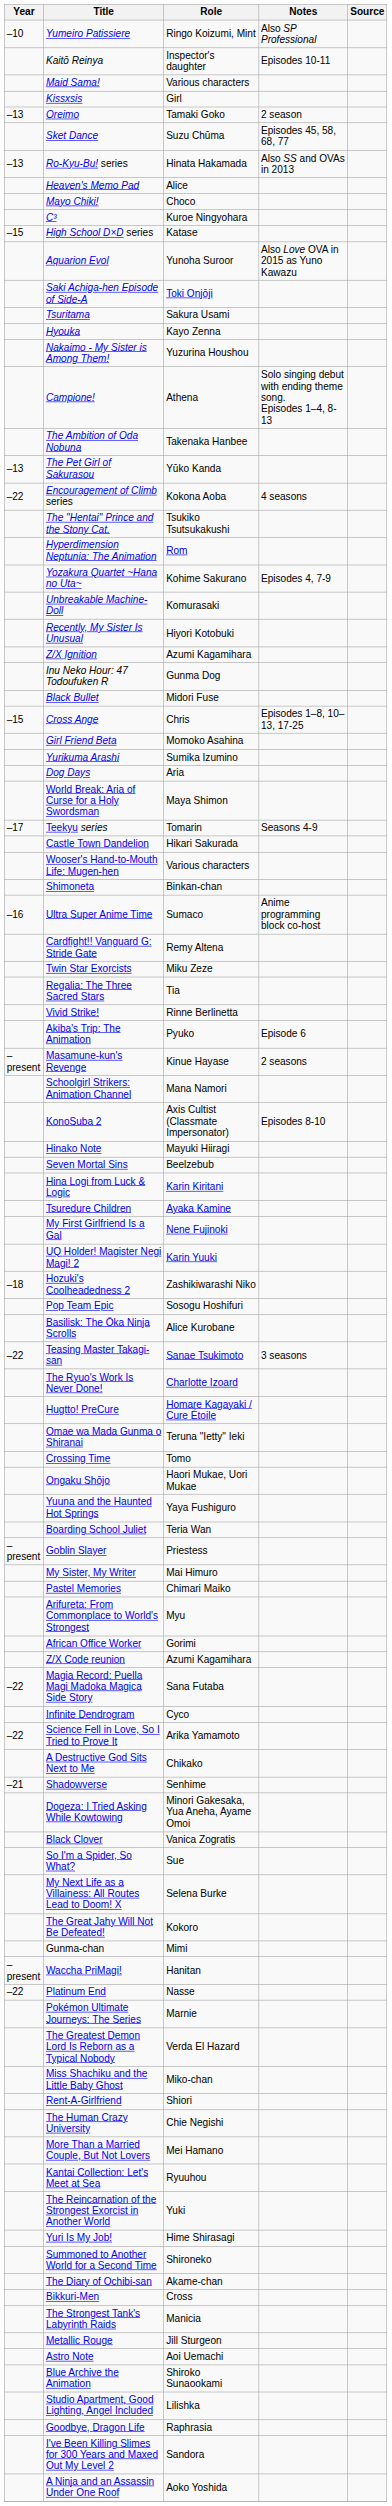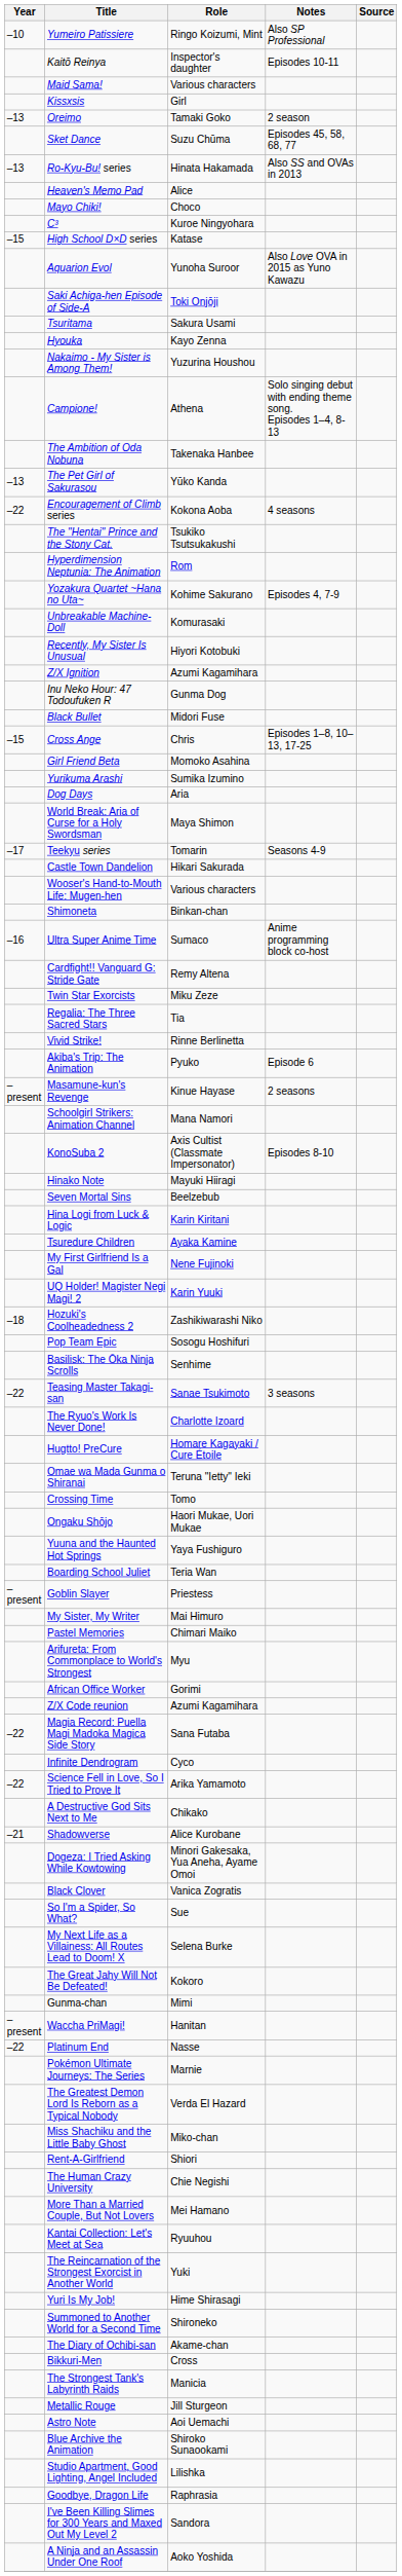Basilisk: The Ōka Ninja Scrolls | Role: Alice Kurobane -> Senhime
Shadowverse | Role: Senhime -> Alice Kurobane
